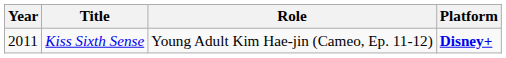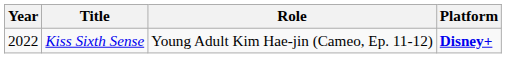Kiss Sixth Sense | Year: 2011 -> 2022
